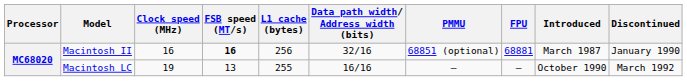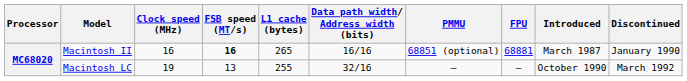Macintosh II | L1 cache (bytes): 256 -> 265
Macintosh II | Data path width/ Address width (bits): 32/16 -> 16/16
Macintosh LC | Data path width/ Address width (bits): 16/16 -> 32/16
